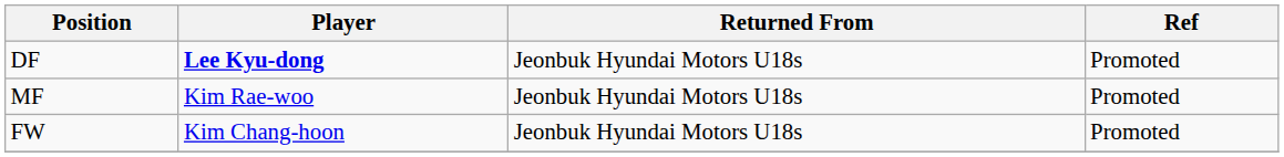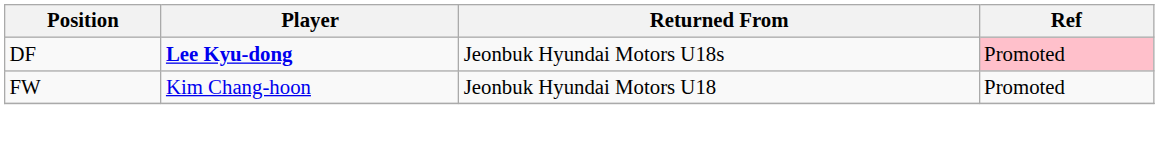DF | Ref: no background -> pink background
- row: MF | Kim Rae-woo | Jeonbuk Hyundai Motors U18s | Promoted
FW | Returned From: Jeonbuk Hyundai Motors U18s -> Jeonbuk Hyundai Motors U18
